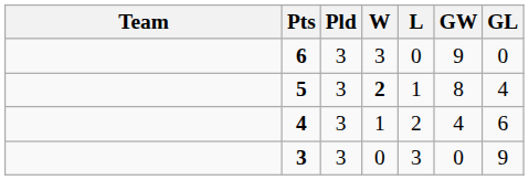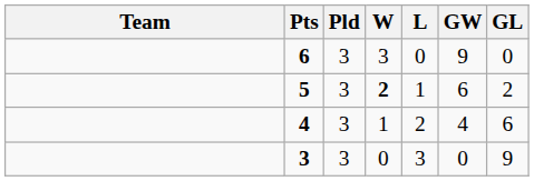5 | GW: 8 -> 6
5 | GL: 4 -> 2
